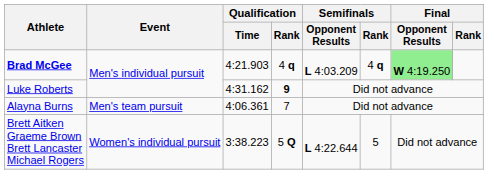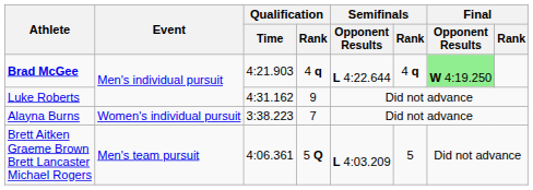Brad McGee | Semifinals / Opponent Results: L 4:03.209 -> L 4:22.644
Luke Roberts | Qualification / Rank: bold -> normal
Alayna Burns | Event: Men's team pursuit -> Women's individual pursuit
Alayna Burns | Qualification / Time: 4:06.361 -> 3:38.223
Brett Aitken Graeme Brown Brett Lancaster Michael Rogers | Event: Women's individual pursuit -> Men's team pursuit
Brett Aitken Graeme Brown Brett Lancaster Michael Rogers | Qualification / Time: 3:38.223 -> 4:06.361
Brett Aitken Graeme Brown Brett Lancaster Michael Rogers | Semifinals / Opponent Results: L 4:22.644 -> L 4:03.209
